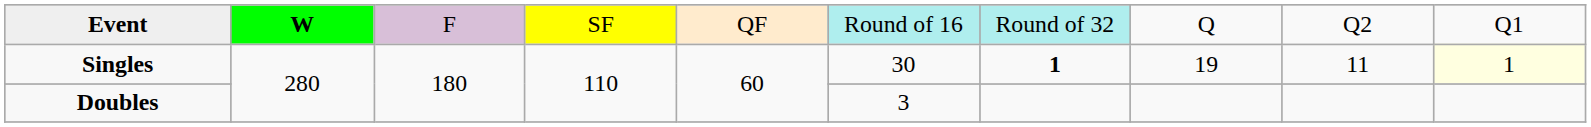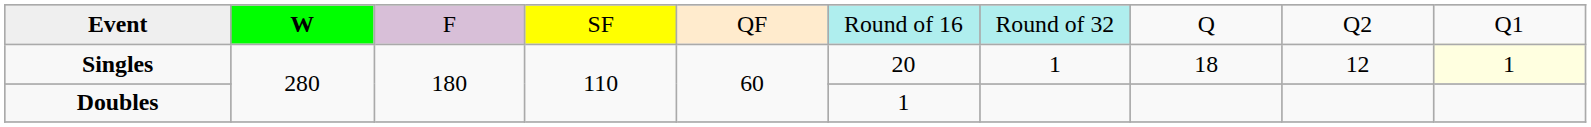Singles | column 6: 30 -> 20
Singles | column 7: bold -> normal
Singles | column 8: 19 -> 18
Singles | column 9: 11 -> 12
Doubles | column 6: 3 -> 1
